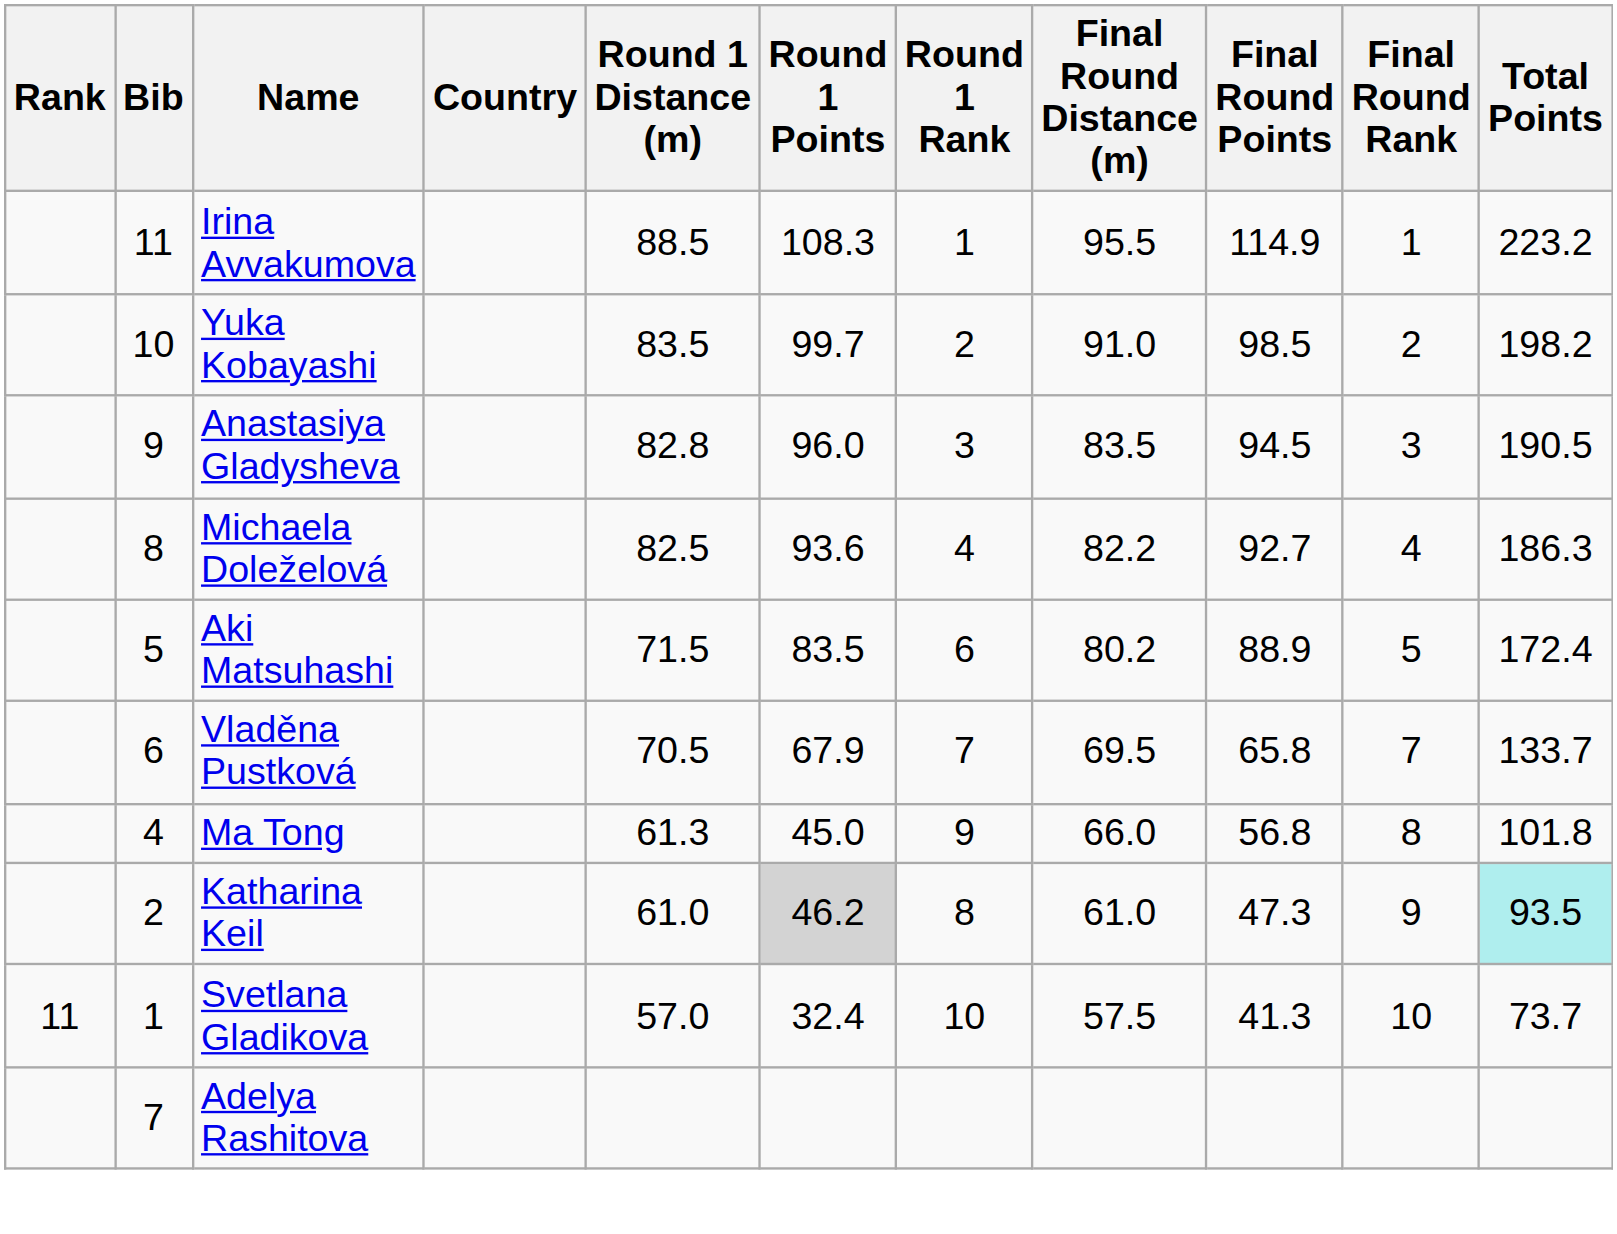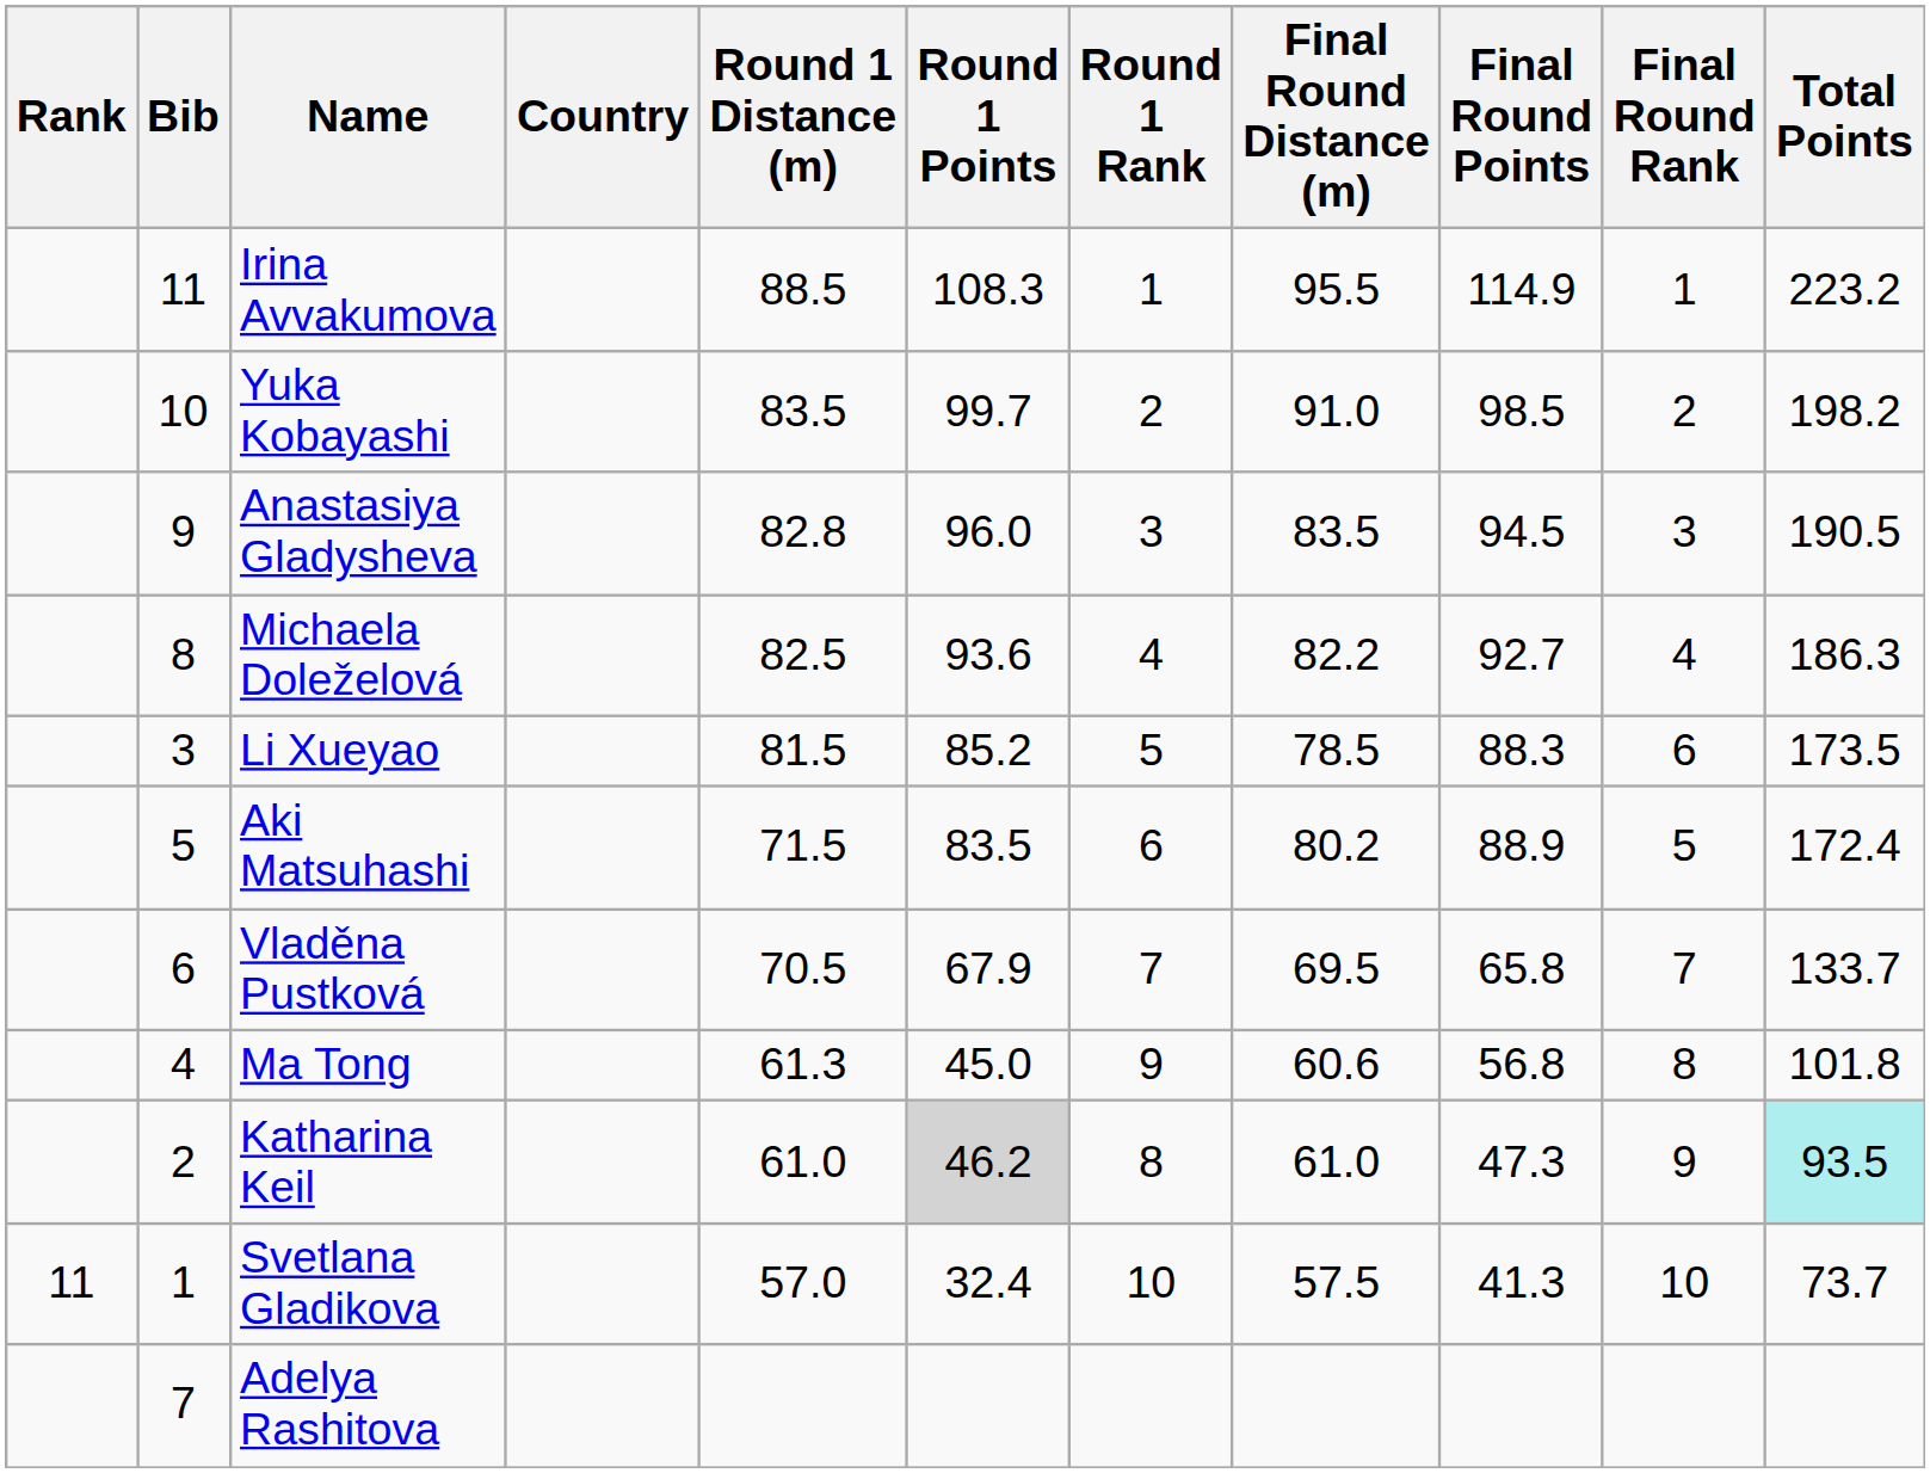+ row: 3 | Li Xueyao | 81.5 | 85.2 | 5 | 78.5 | 88.3 | 6 | 173.5
Ma Tong | Final Round Distance (m): 66.0 -> 60.6
